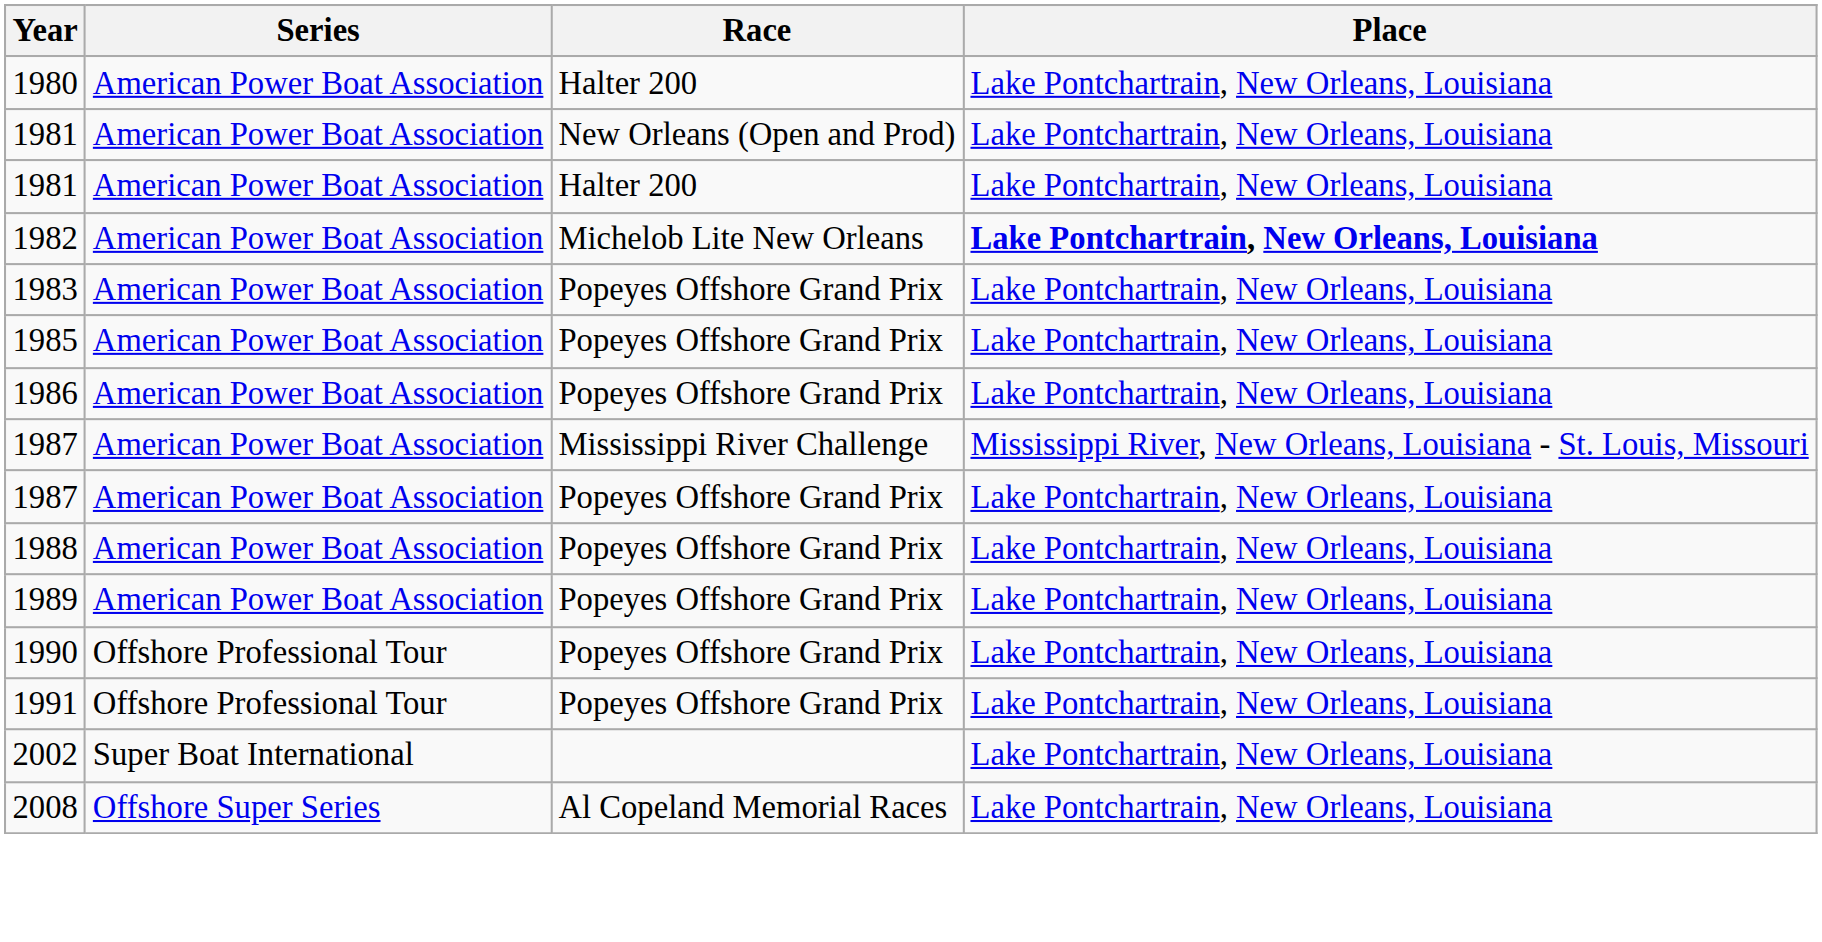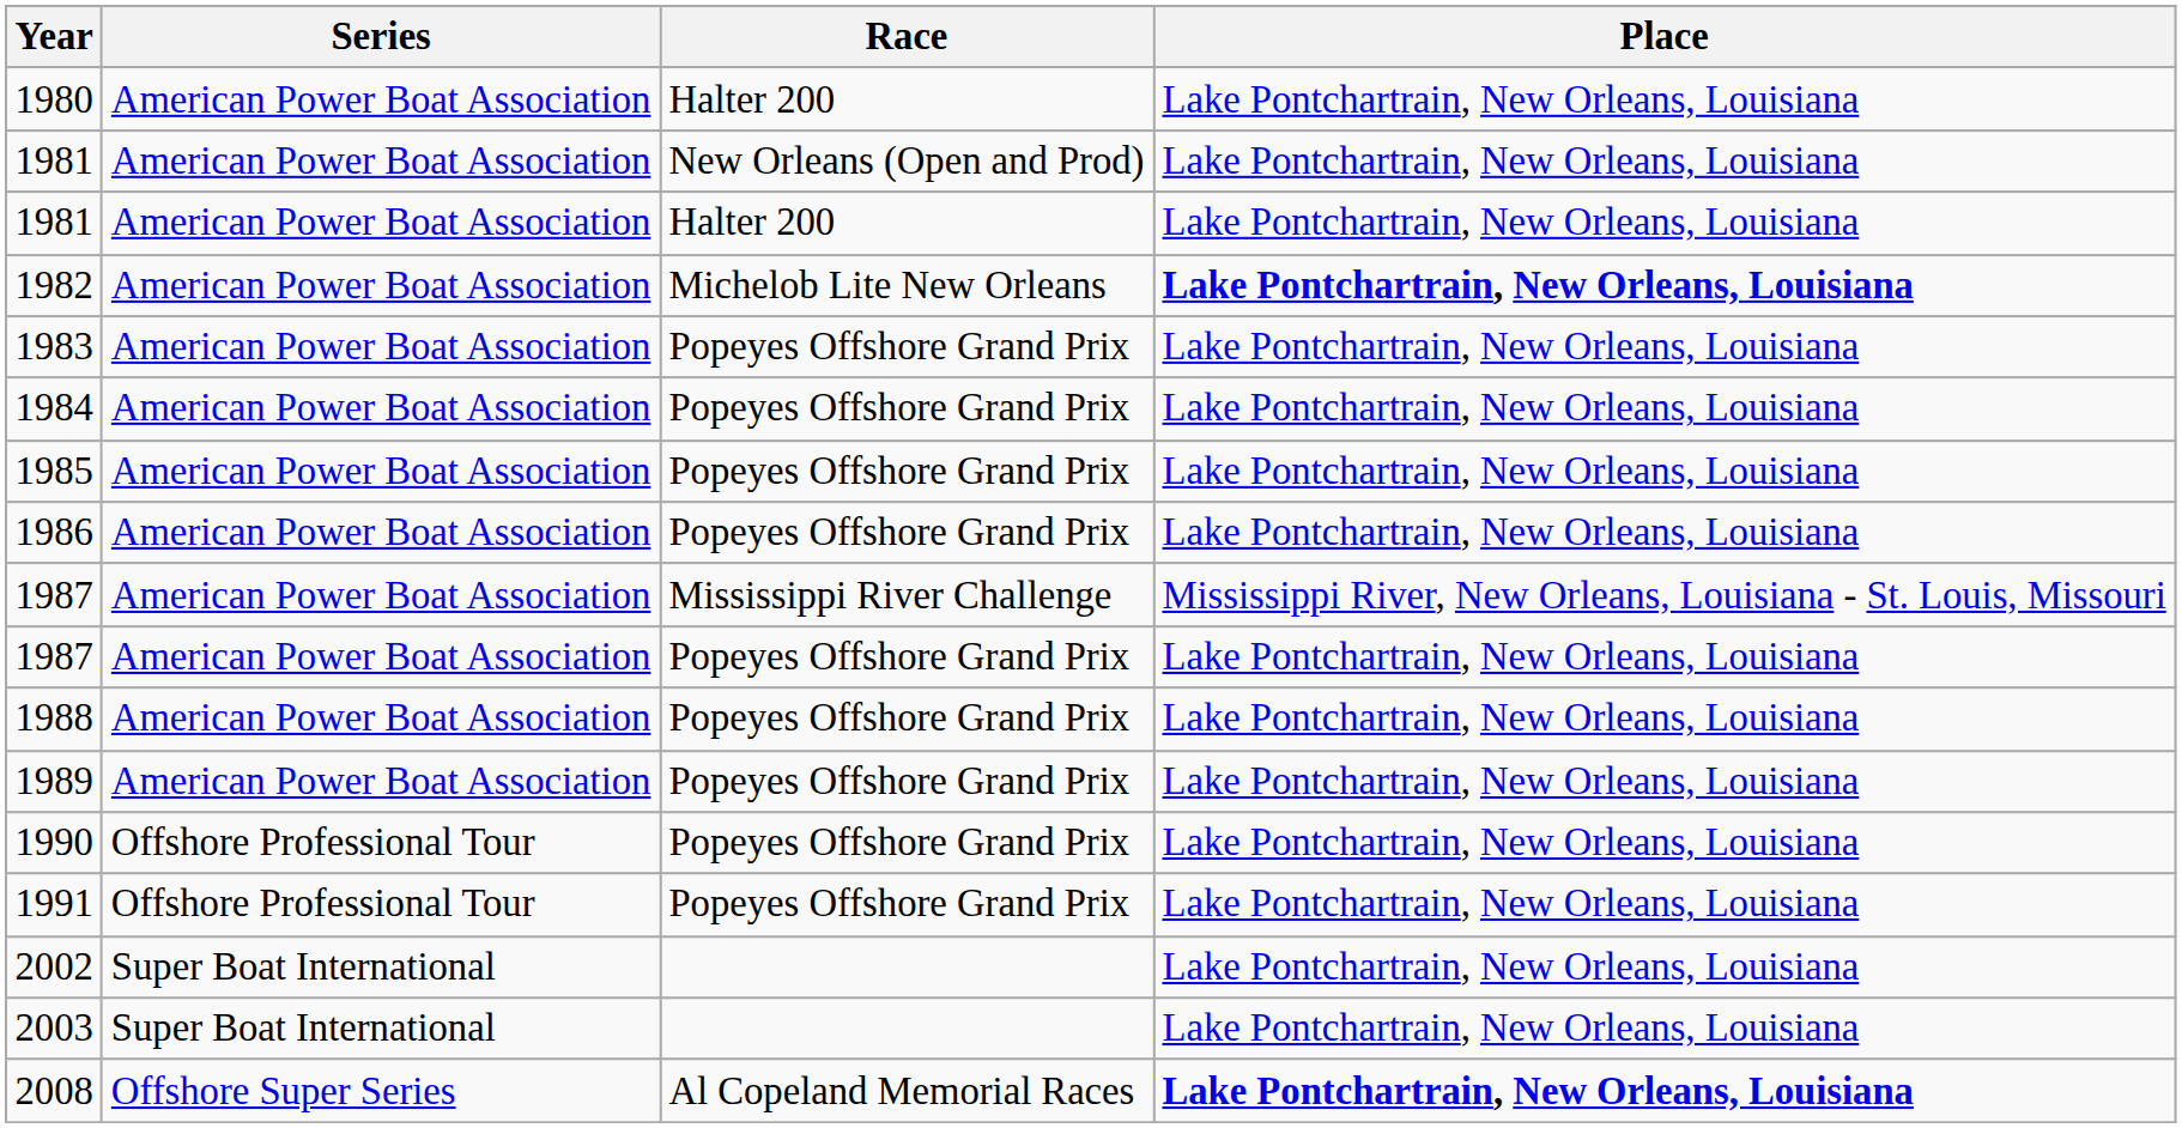+ row: 1984 | American Power Boat Association | Popeyes Offshore Grand Prix | Lake Pontchartrain, New Orleans, Louisiana
+ row: 2003 | Super Boat International | Lake Pontchartrain, New Orleans, Louisiana
2008 | Place: normal -> bold
